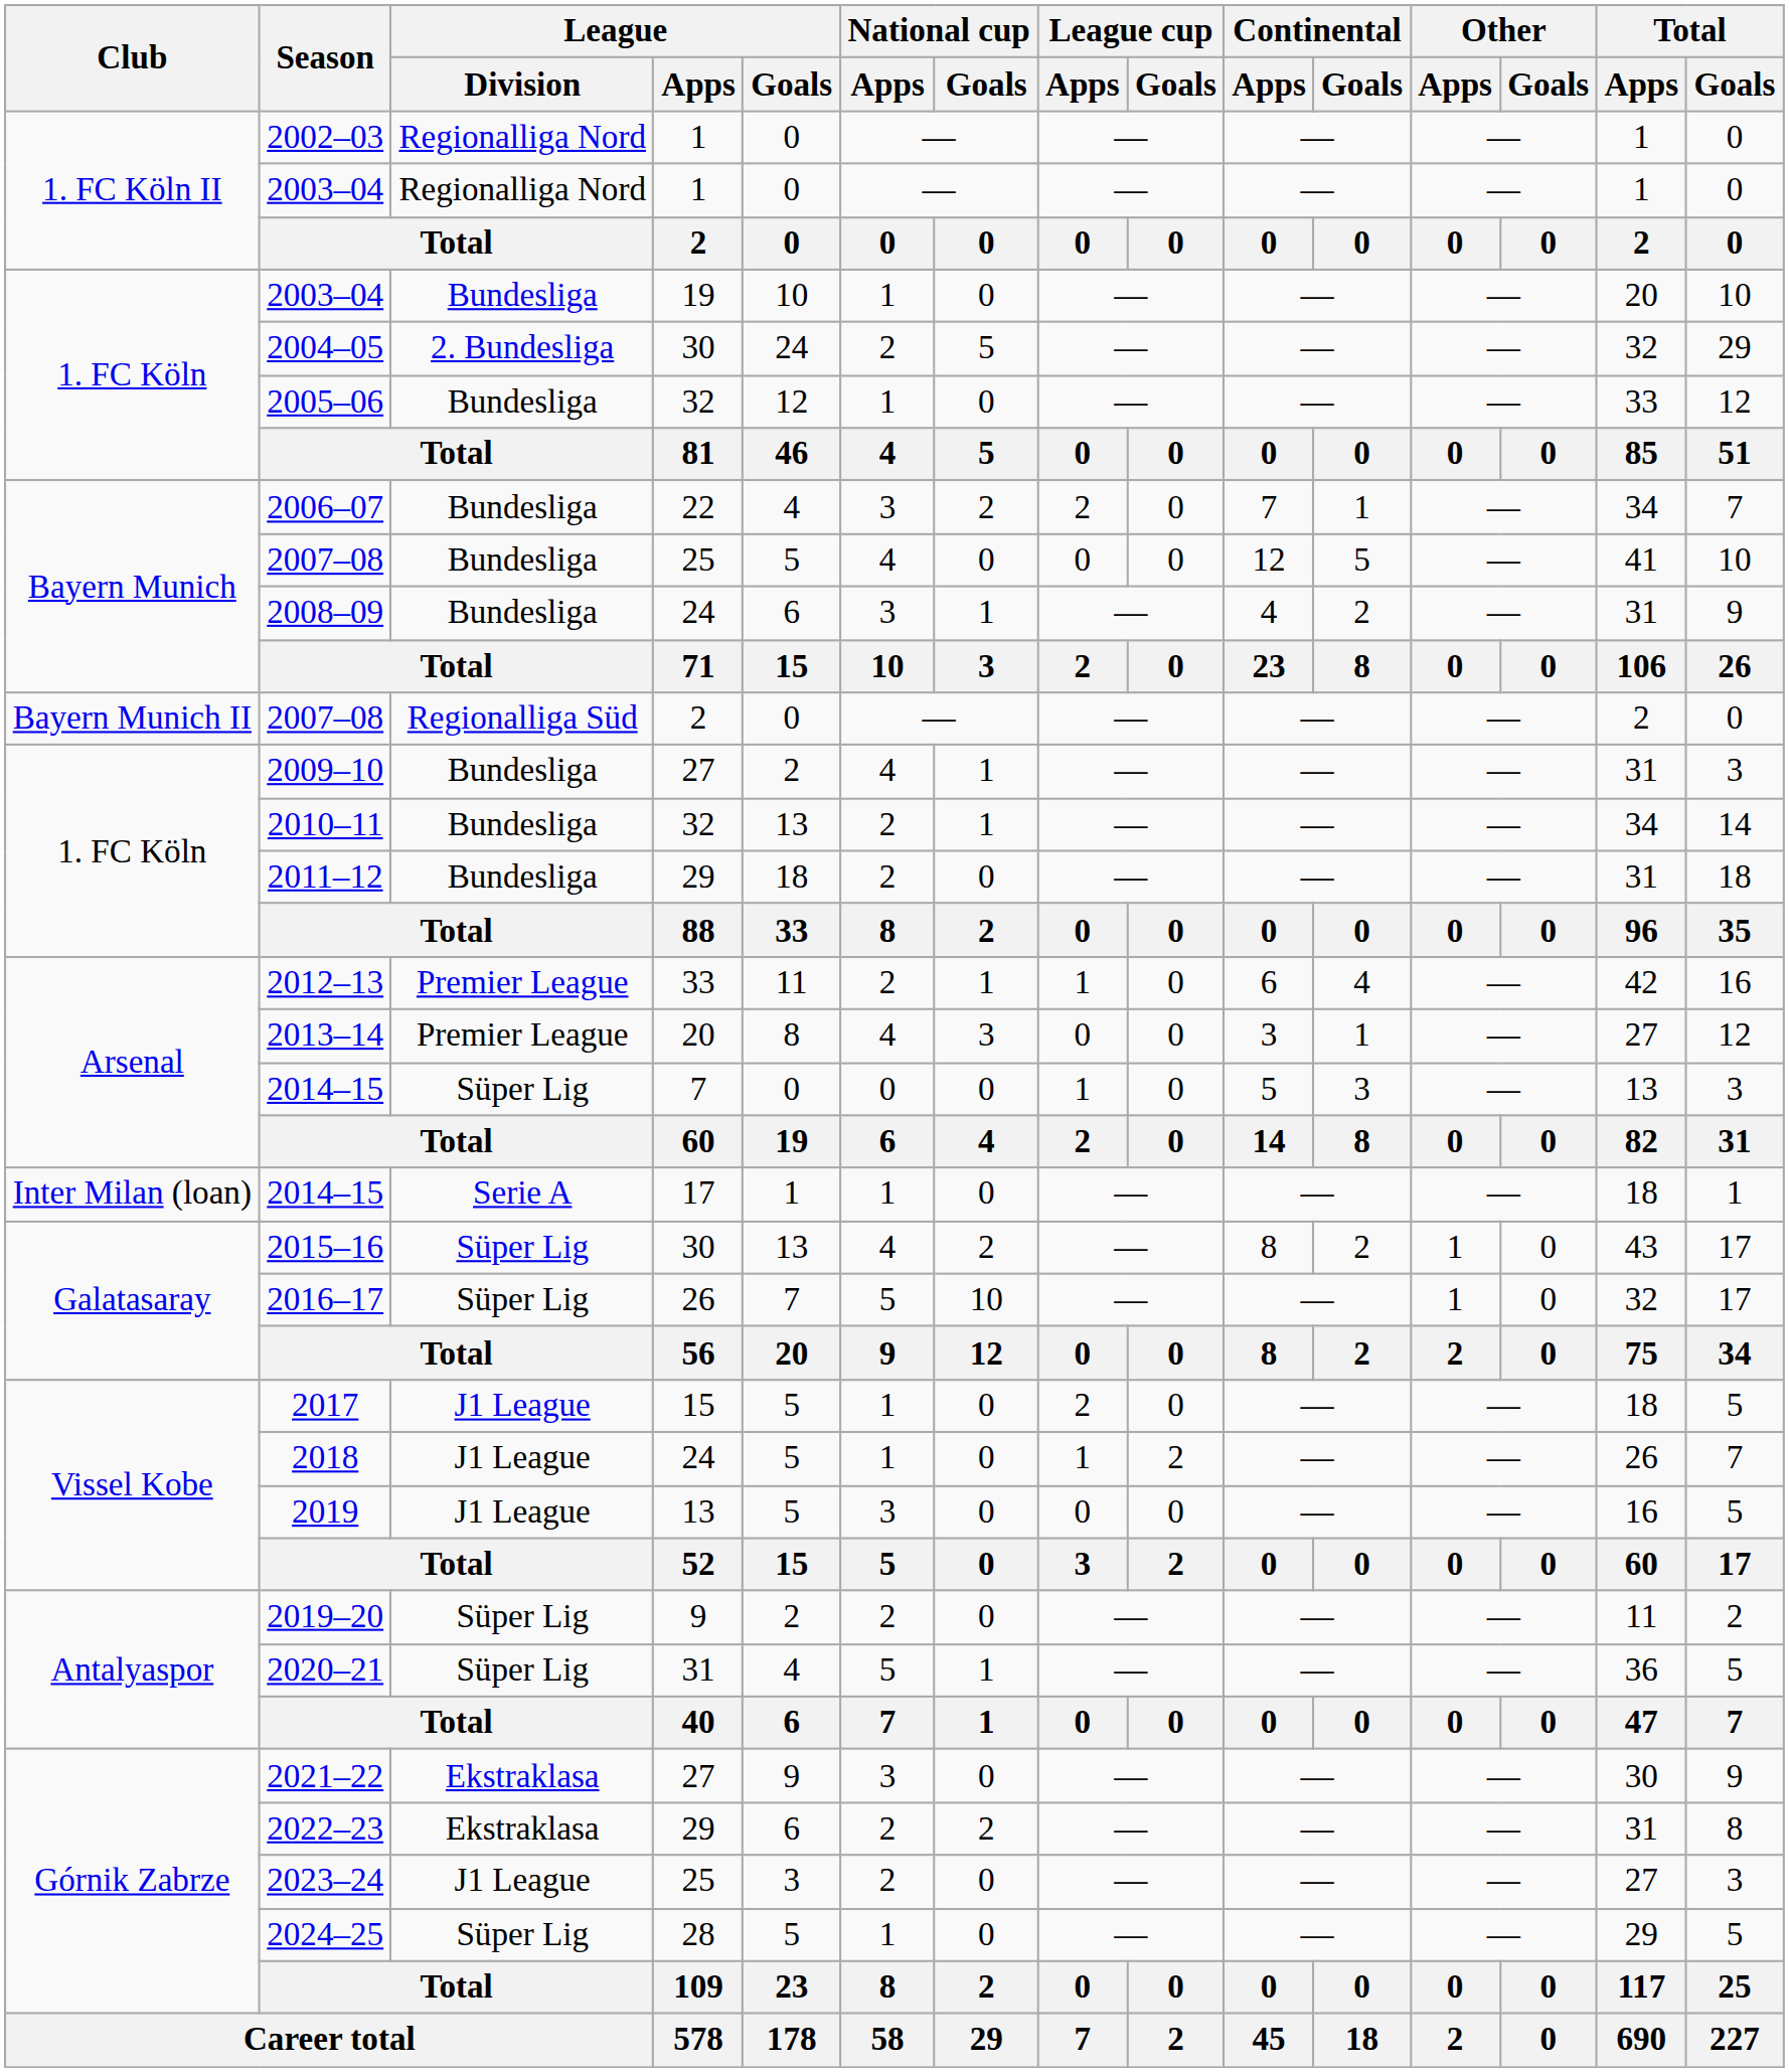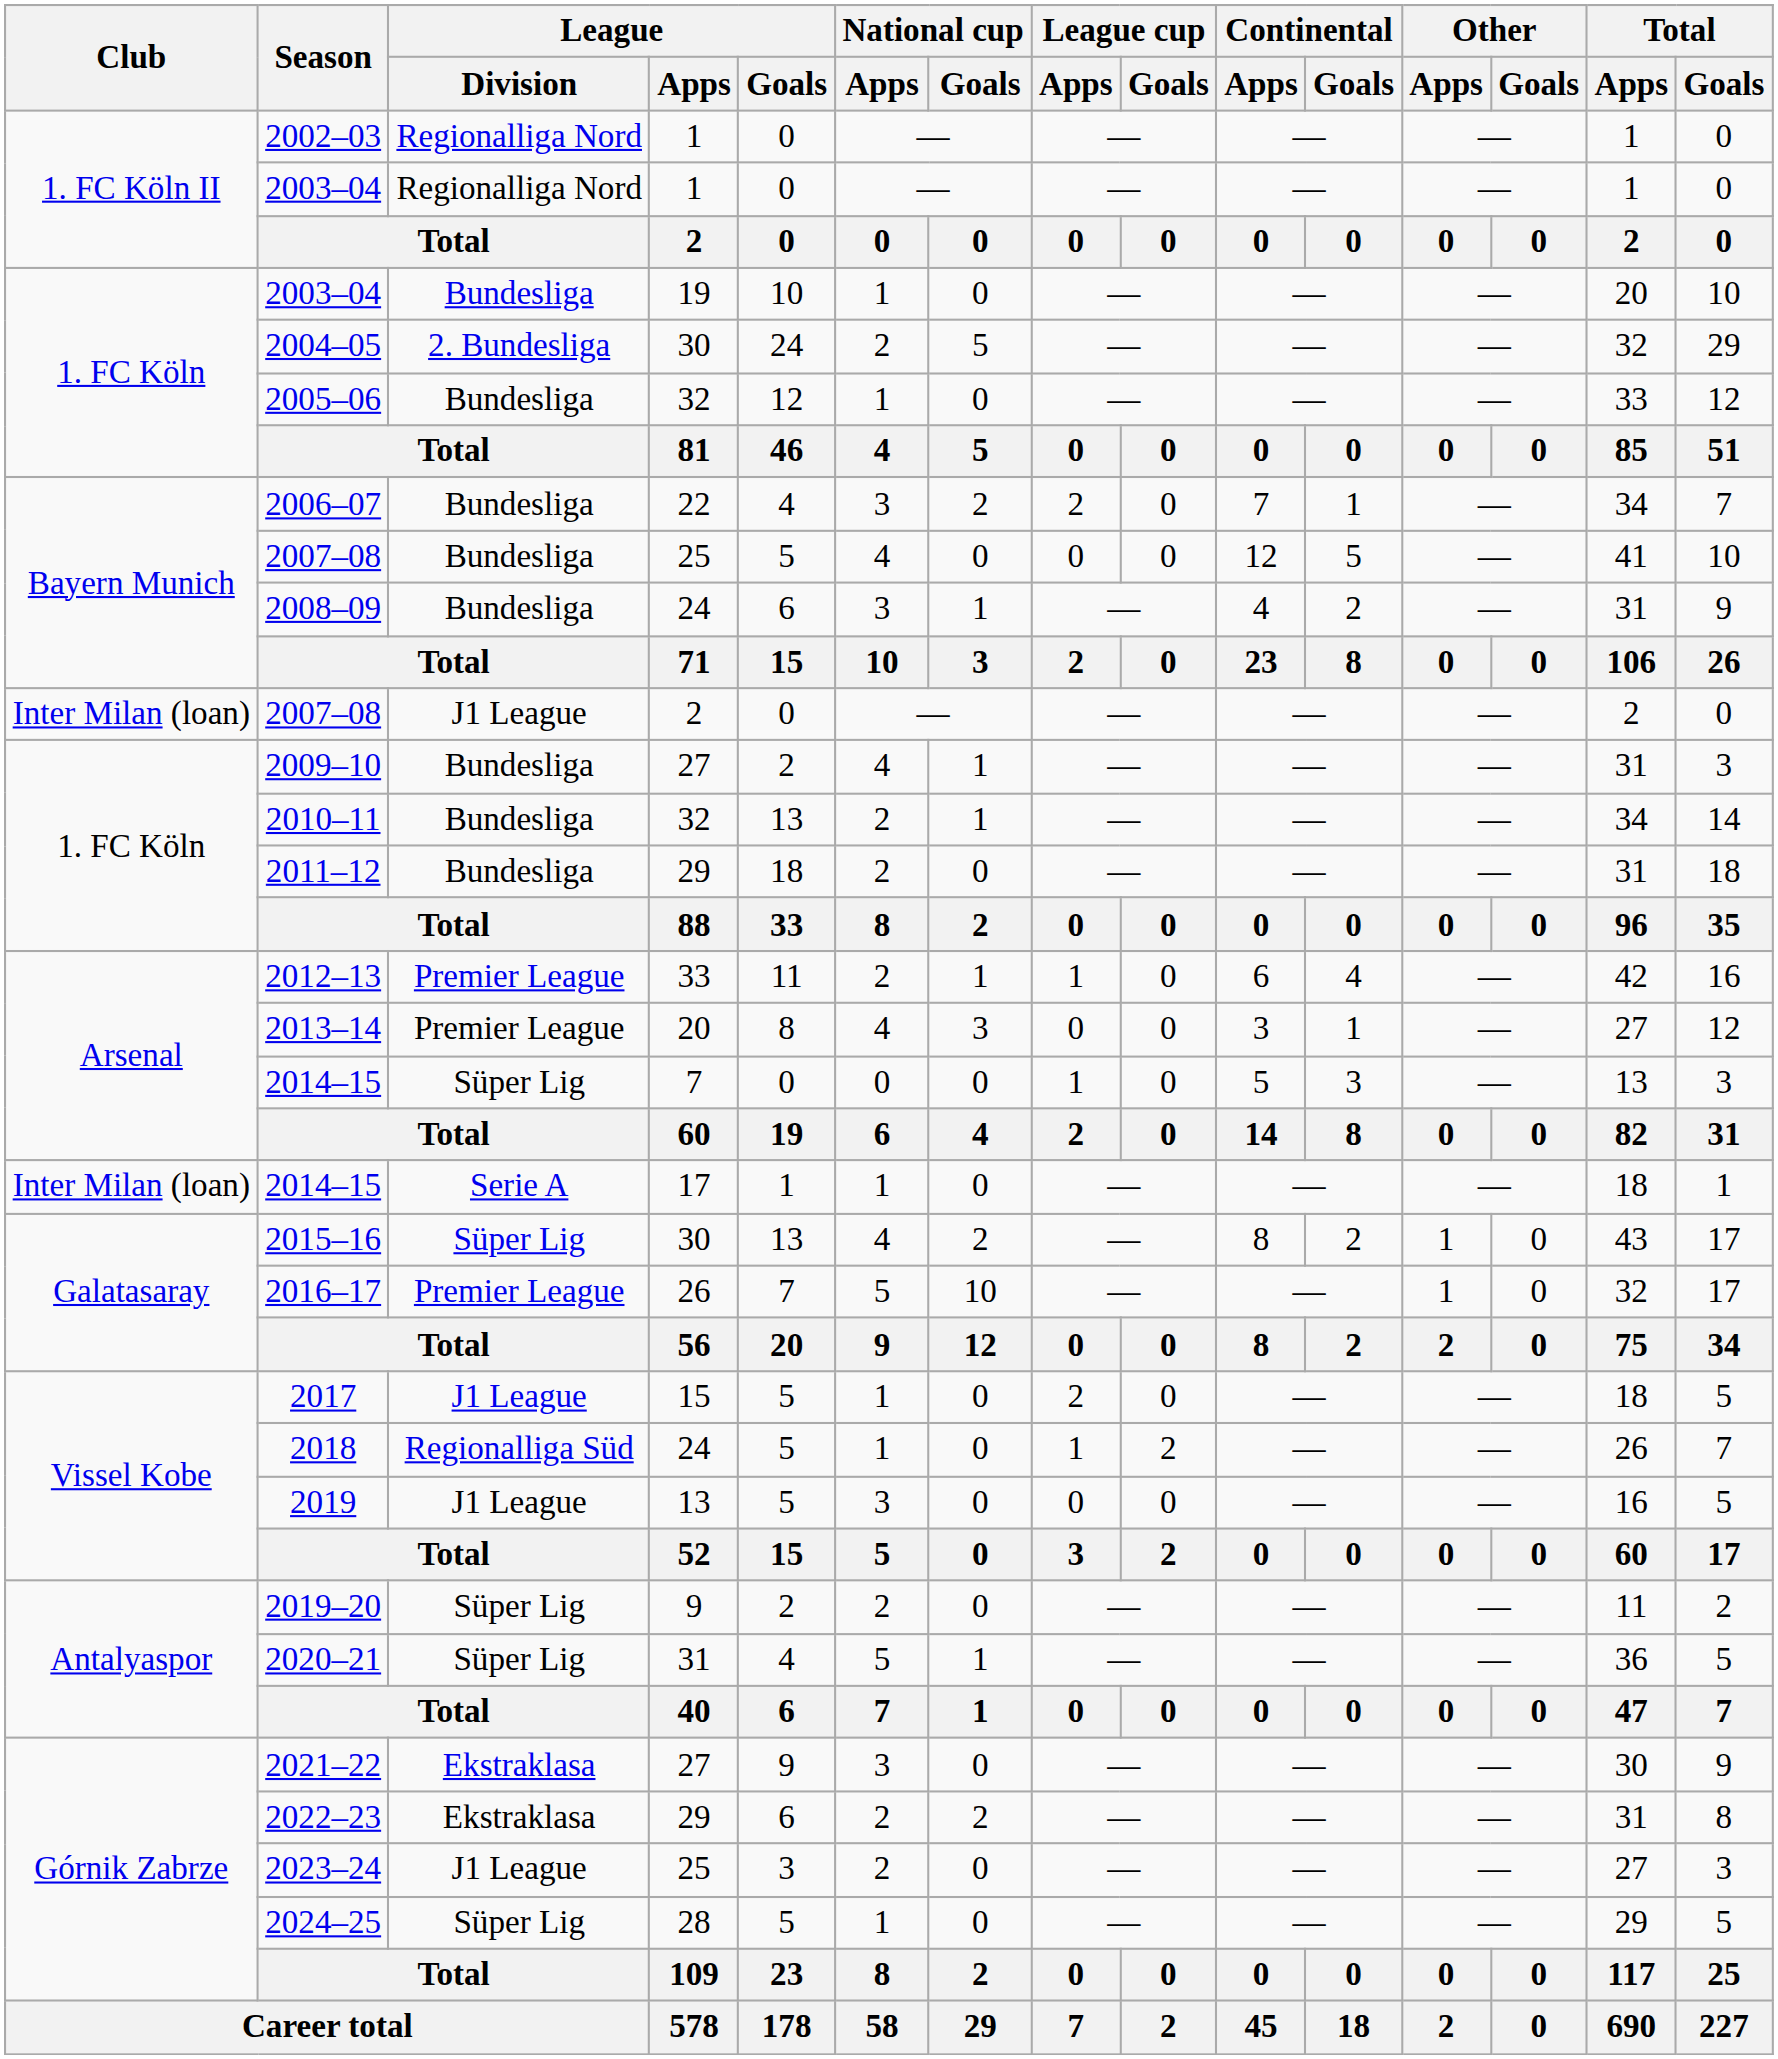2007–08 / 2 | Club: Bayern Munich II -> Inter Milan (loan)
2007–08 / 2 | League / Division: Regionalliga Süd -> J1 League
2016–17 | League / Division: Süper Lig -> Premier League
2018 | League / Division: J1 League -> Regionalliga Süd
